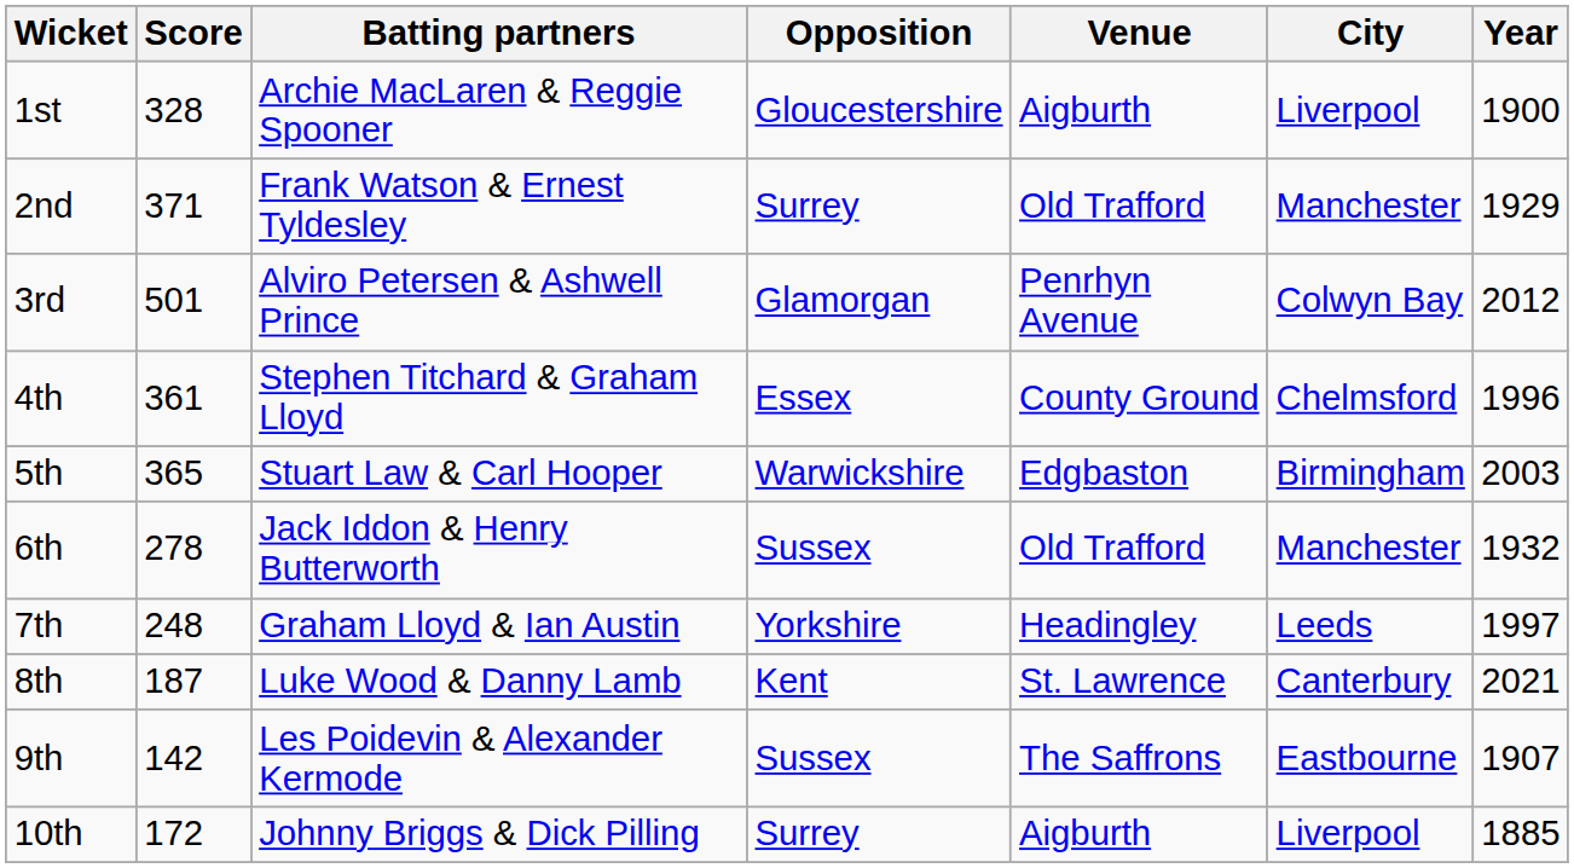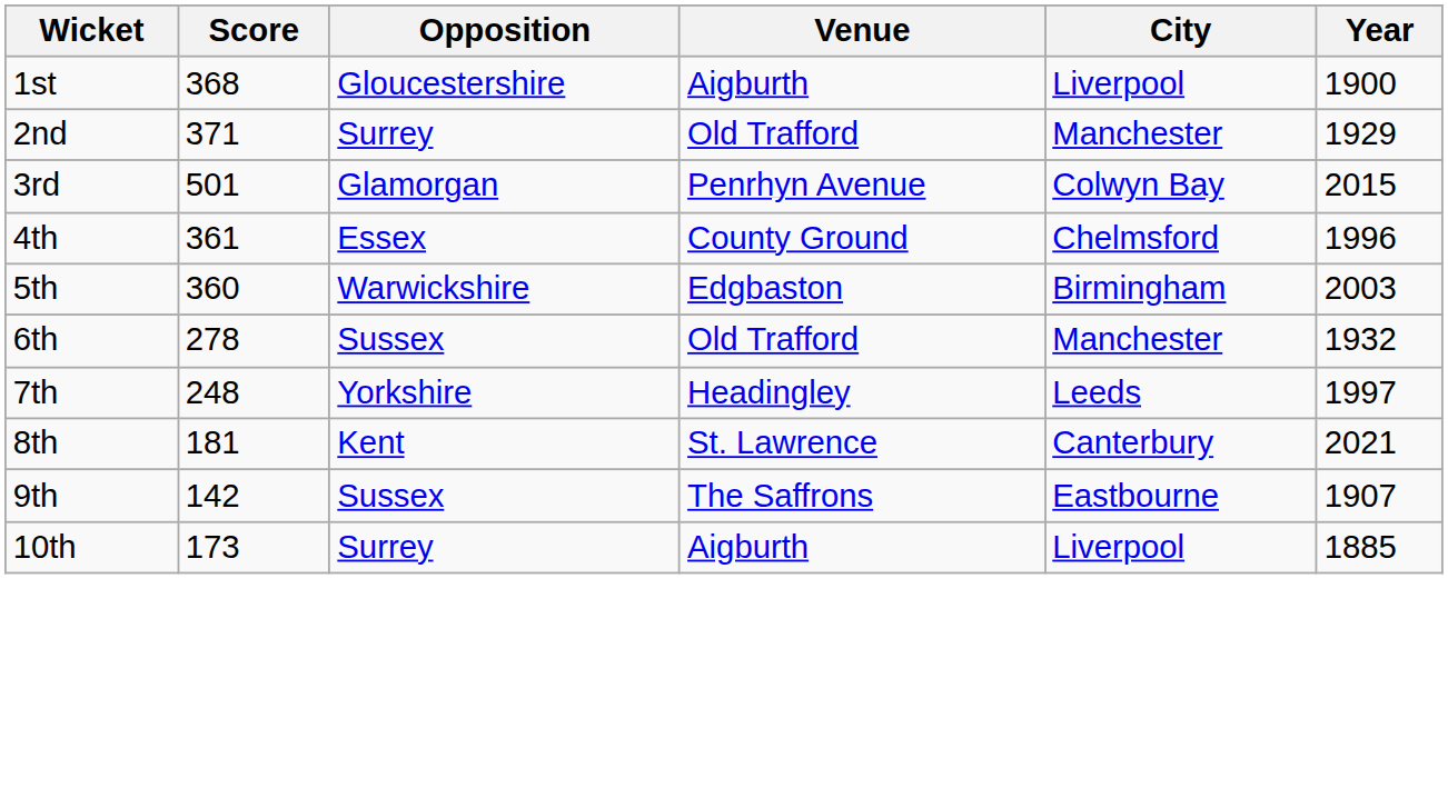- column: Batting partners | Archie MacLaren & Reggie Spooner | Frank Watson & Ernest Tyldesley | Alviro Petersen & Ashwell Prince | Stephen Titchard & Graham Lloyd | Stuart Law & Carl Hooper | Jack Iddon & Henry Butterworth | Graham Lloyd & Ian Austin | Luke Wood & Danny Lamb | Les Poidevin & Alexander Kermode | Johnny Briggs & Dick Pilling
1st | Score: 328 -> 368
3rd | Year: 2012 -> 2015
5th | Score: 365 -> 360
8th | Score: 187 -> 181
10th | Score: 172 -> 173
